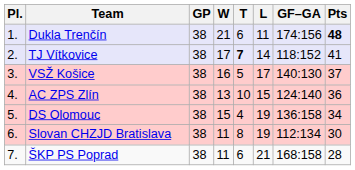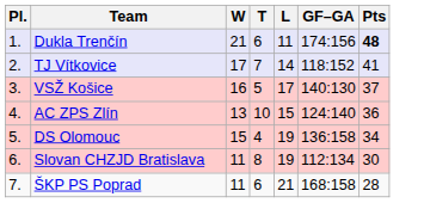- column: GP | 38 | 38 | 38 | 38 | 38 | 38 | 38
TJ Vítkovice | T: bold -> normal
